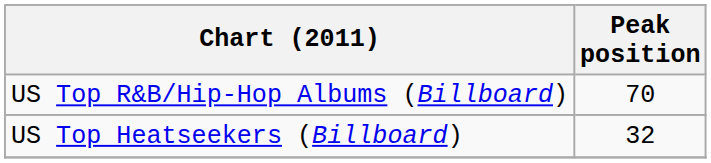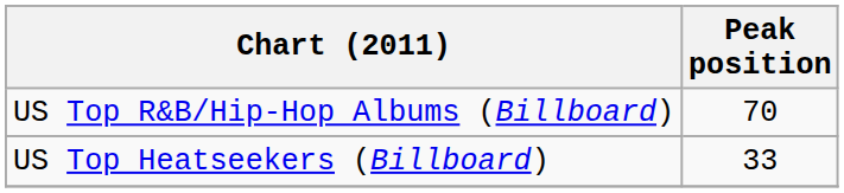US Top Heatseekers (Billboard) | Peak position: 32 -> 33
